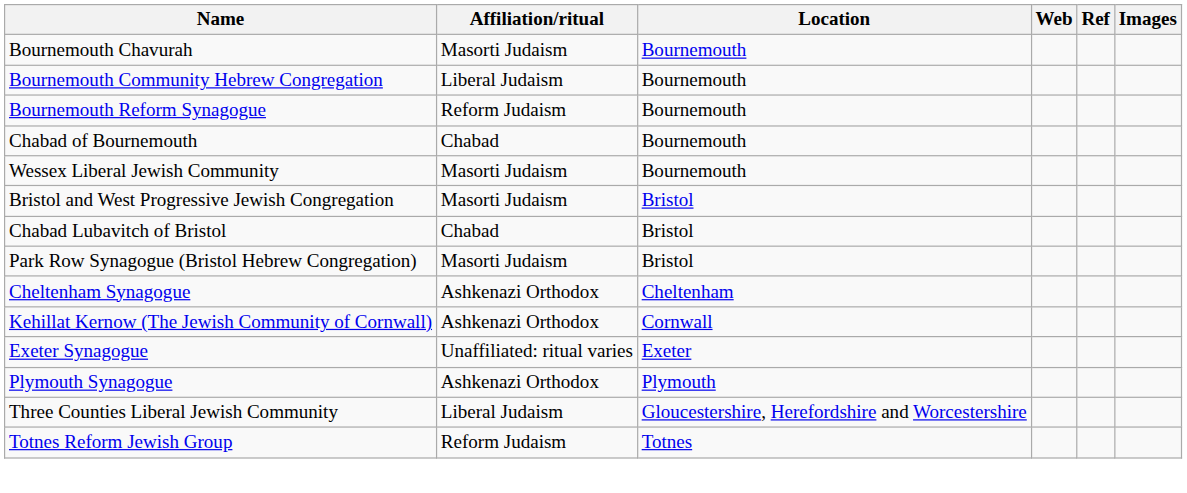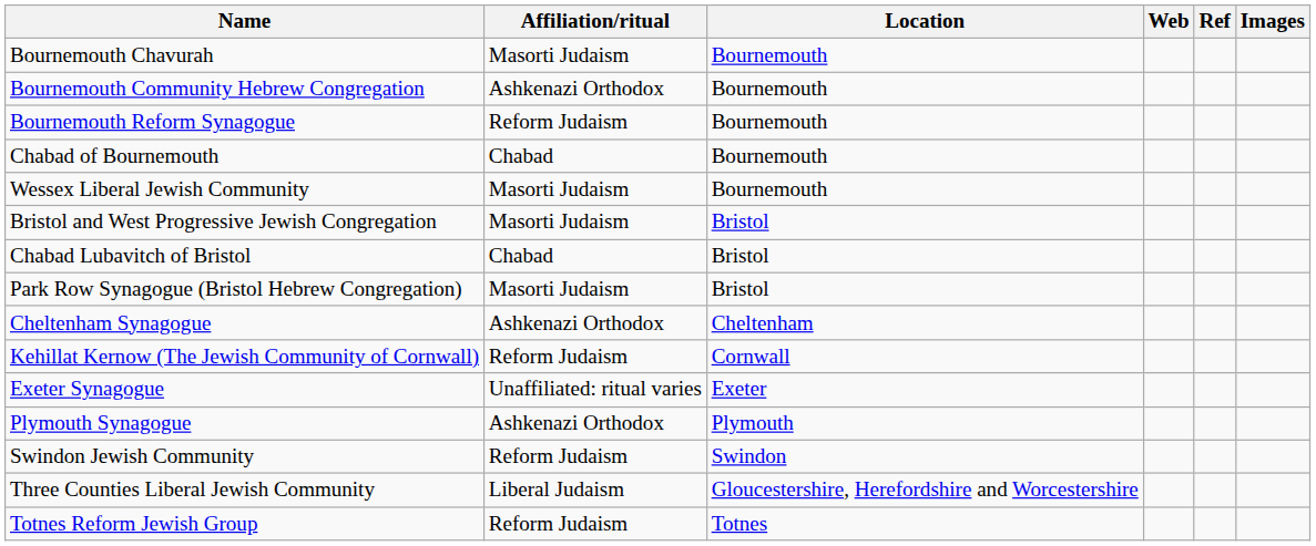Bournemouth Community Hebrew Congregation | Affiliation/ritual: Liberal Judaism -> Ashkenazi Orthodox
Kehillat Kernow (The Jewish Community of Cornwall) | Affiliation/ritual: Ashkenazi Orthodox -> Reform Judaism
+ row: Swindon Jewish Community | Reform Judaism | Swindon
